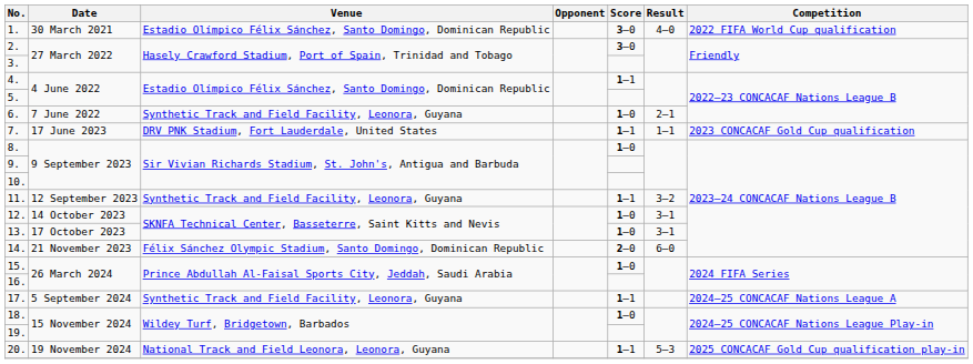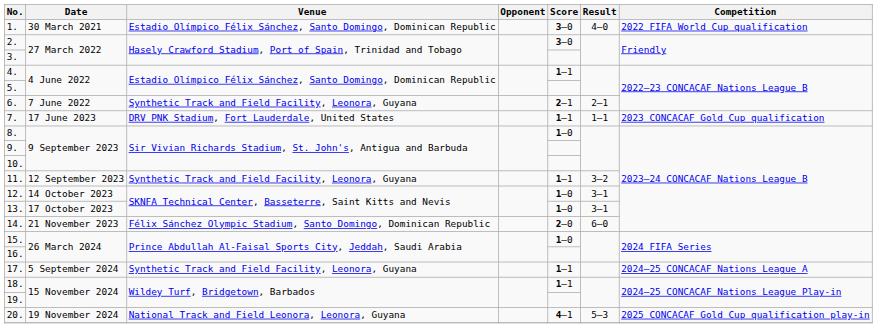6. | Score: 1–0 -> 2–1
18. | Score: 1–0 -> 1–1
20. | Score: 1–1 -> 4–1
